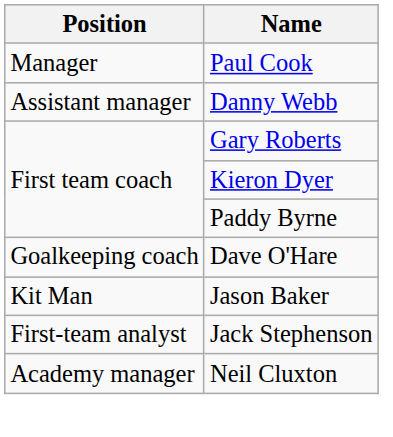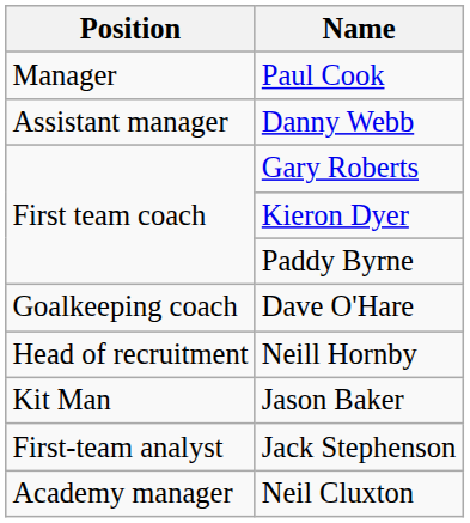+ row: Head of recruitment | Neill Hornby
